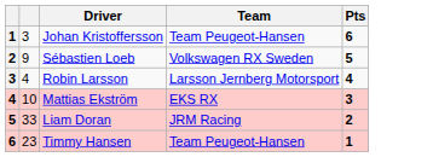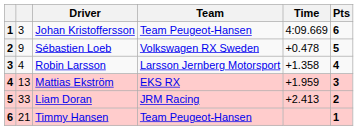+ column: Time | 4:09.669 | +0.478 | +1.358 | +1.959 | +2.413
Mattias Ekström | column 2: 10 -> 13
Timmy Hansen | column 2: 23 -> 21
